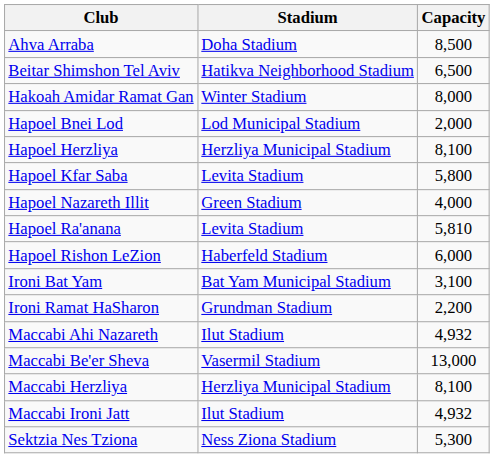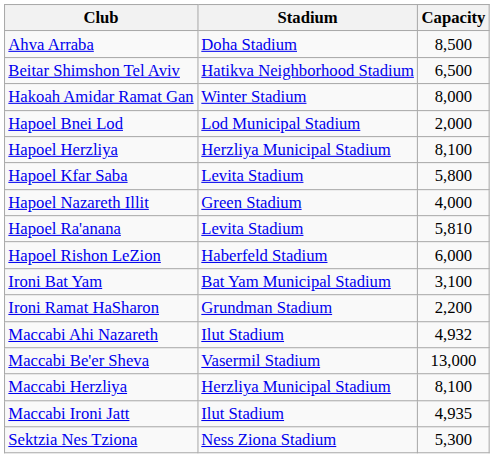Maccabi Ironi Jatt | Capacity: 4,932 -> 4,935
